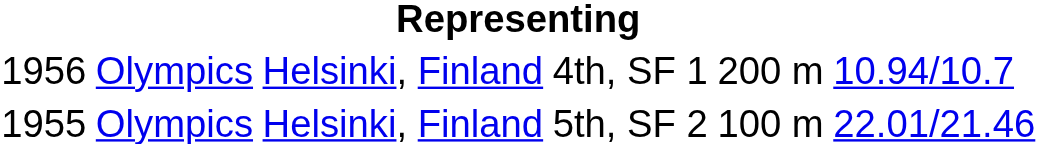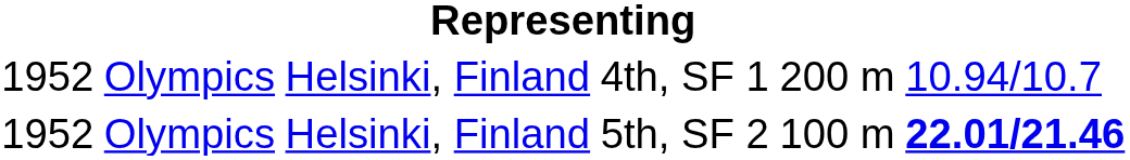4th, SF 1 | column 1: 1956 -> 1952
5th, SF 2 | column 1: 1955 -> 1952
5th, SF 2 | column 6: normal -> bold
